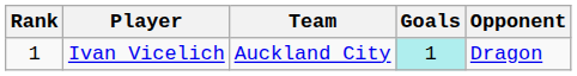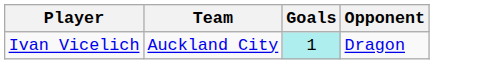- column: Rank | 1
